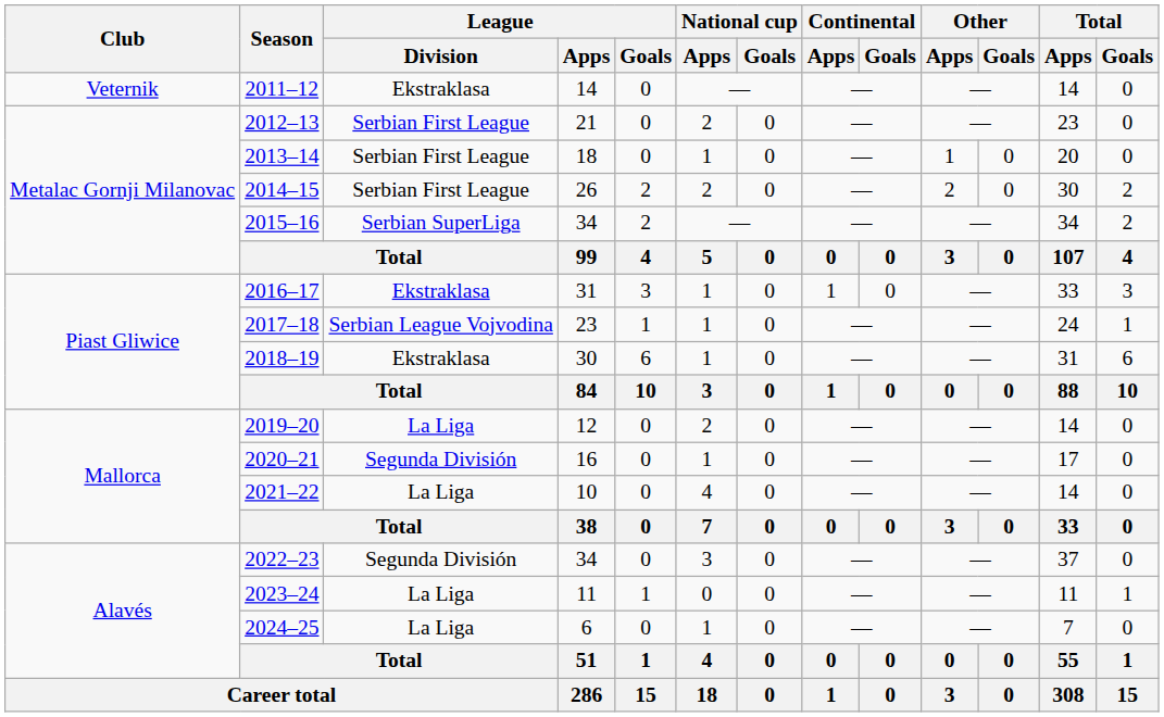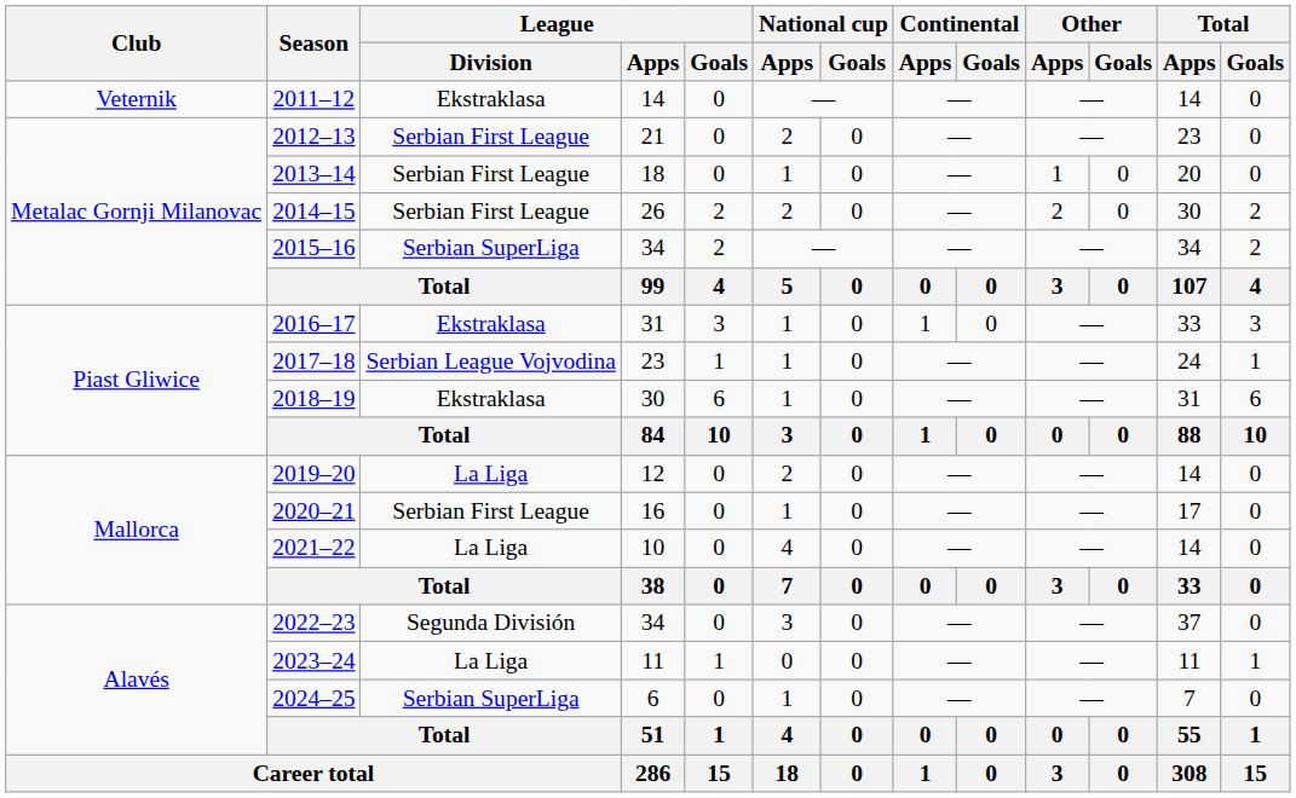2020–21 | League / Division: Segunda División -> Serbian First League
2024–25 | League / Division: La Liga -> Serbian SuperLiga
